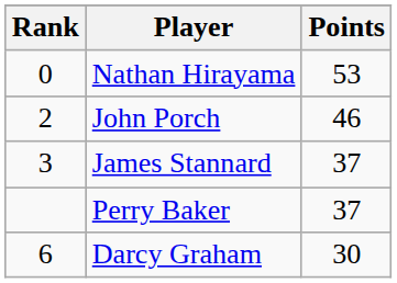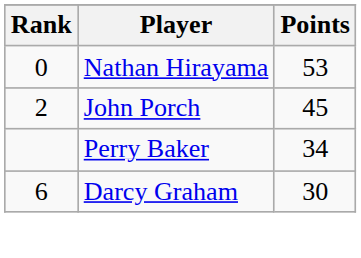John Porch | Points: 46 -> 45
- row: 3 | James Stannard | 37
Perry Baker | Points: 37 -> 34
